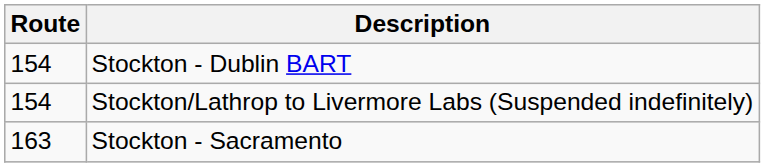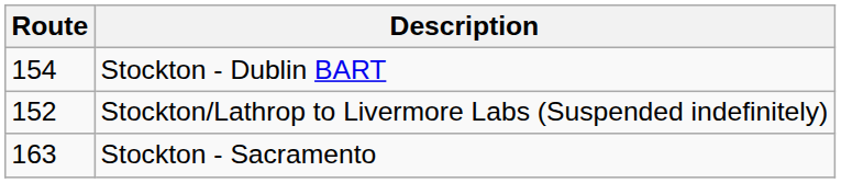Stockton/Lathrop to Livermore Labs (Suspended indefinitely) | Route: 154 -> 152
